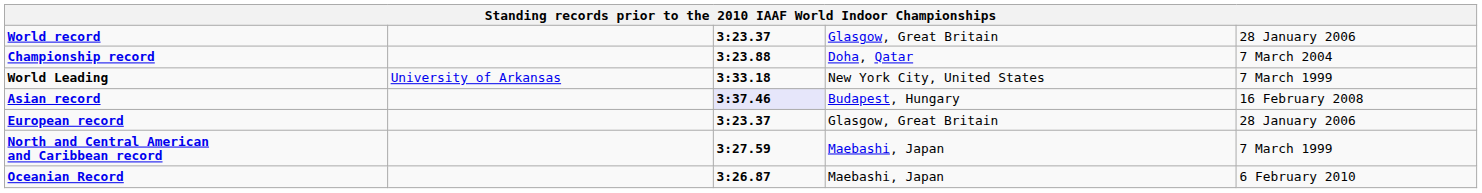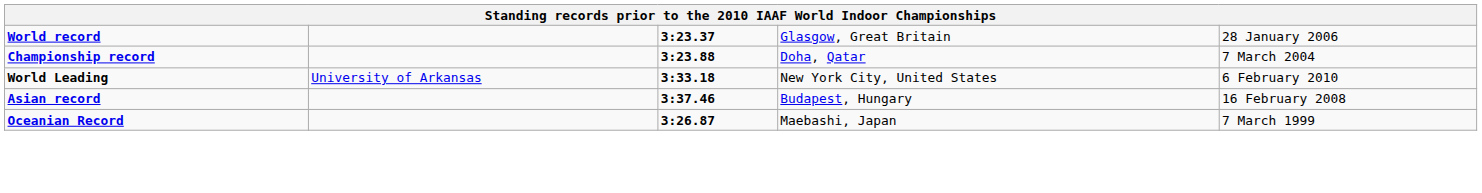World Leading | column 5: 7 March 1999 -> 6 February 2010
Asian record | column 3: lavender background -> no background
- row: European record | 3:23.37 | Glasgow, Great Britain | 28 January 2006
- row: North and Central American and Caribbean record | 3:27.59 | Maebashi, Japan | 7 March 1999
Oceanian Record | column 5: 6 February 2010 -> 7 March 1999
